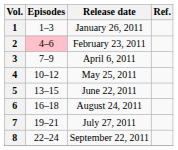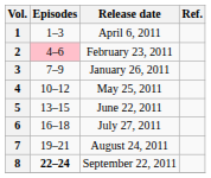1 | Release date: January 26, 2011 -> April 6, 2011
3 | Release date: April 6, 2011 -> January 26, 2011
6 | Release date: August 24, 2011 -> July 27, 2011
7 | Release date: July 27, 2011 -> August 24, 2011
8 | Episodes: normal -> bold
